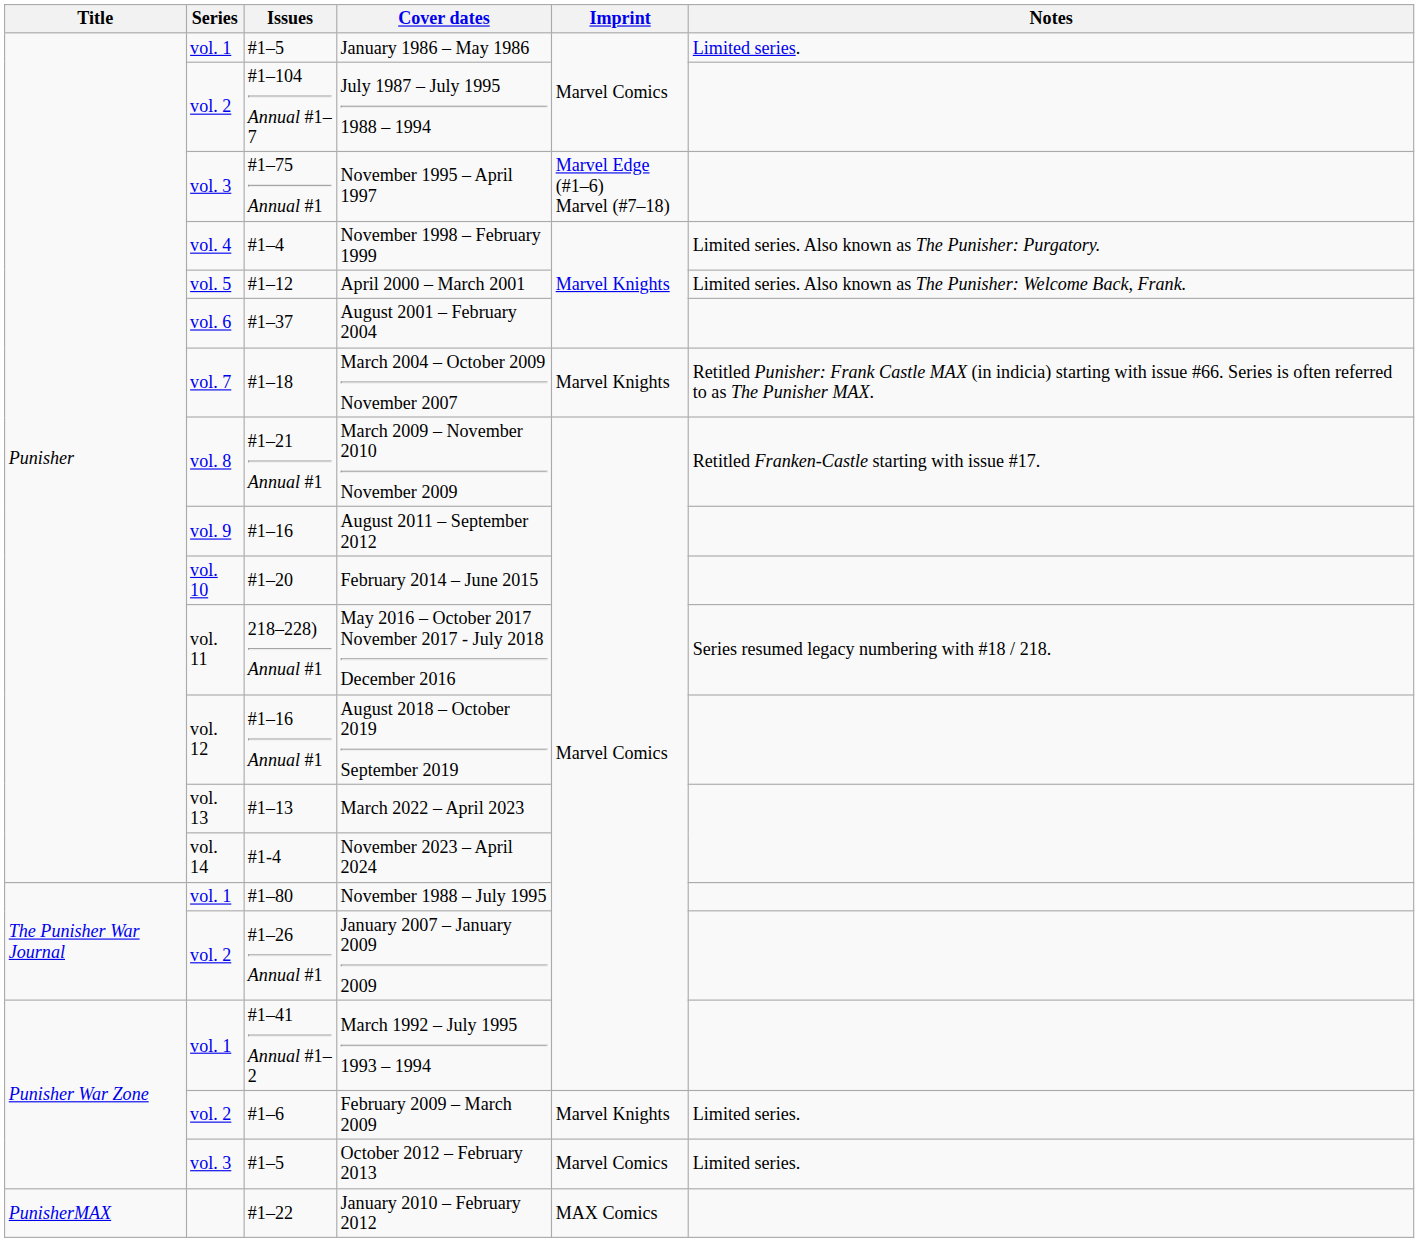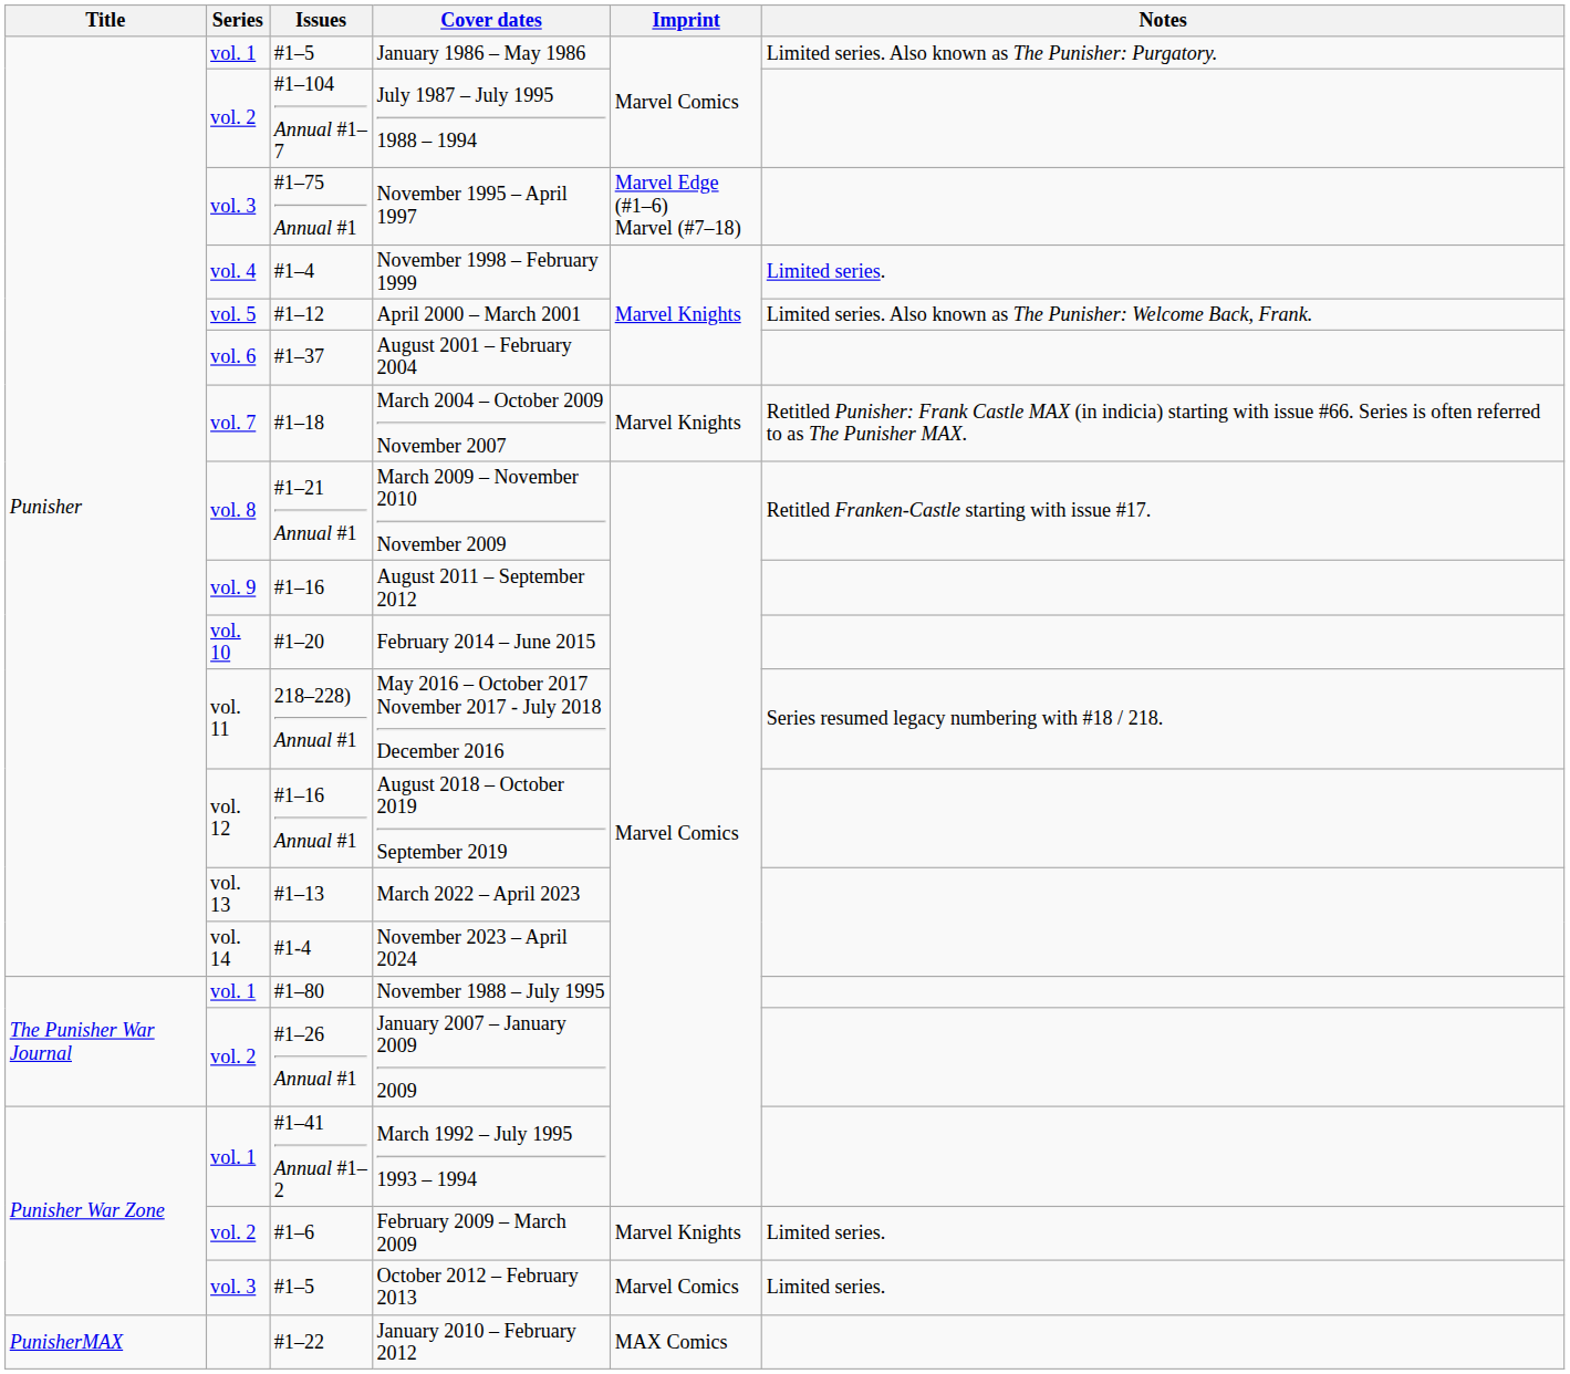January 1986 – May 1986 | Notes: Limited series. -> Limited series. Also known as The Punisher: Purgatory.
November 1998 – February 1999 | Notes: Limited series. Also known as The Punisher: Purgatory. -> Limited series.
